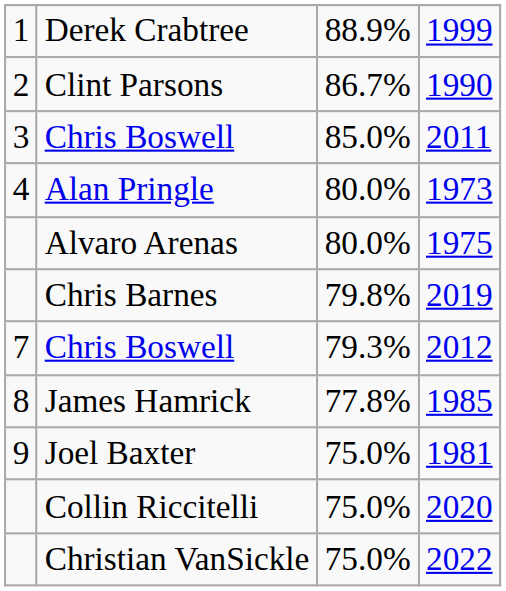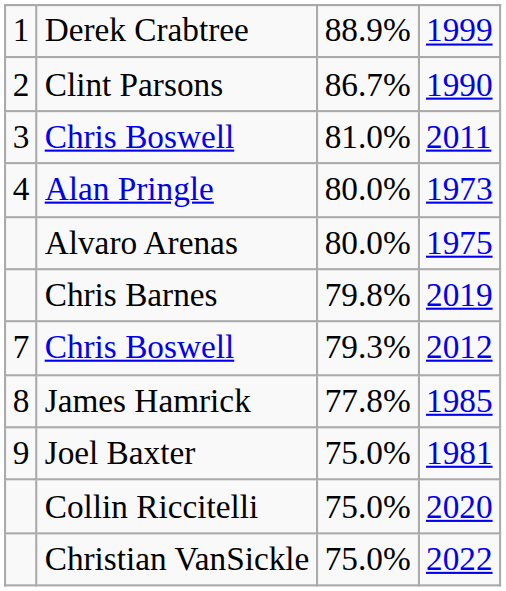Chris Boswell / 2011 | column 3: 85.0% -> 81.0%
